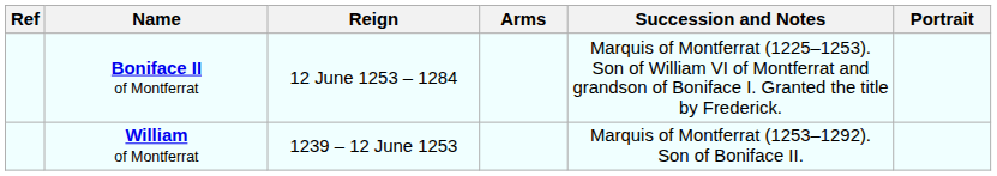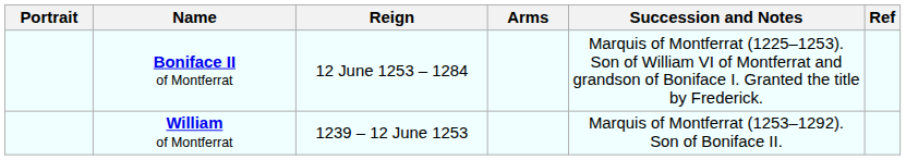columns swapped: Portrait <-> Ref
